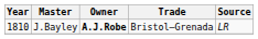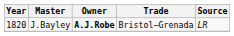J.Bayley | Year: 1810 -> 1820
